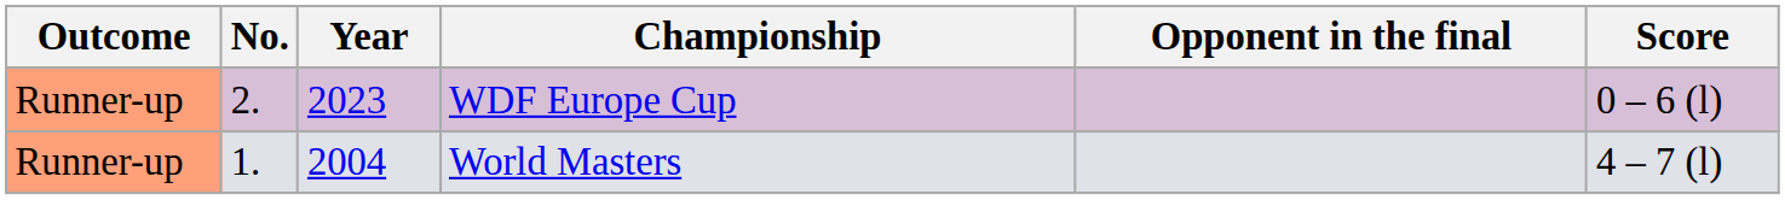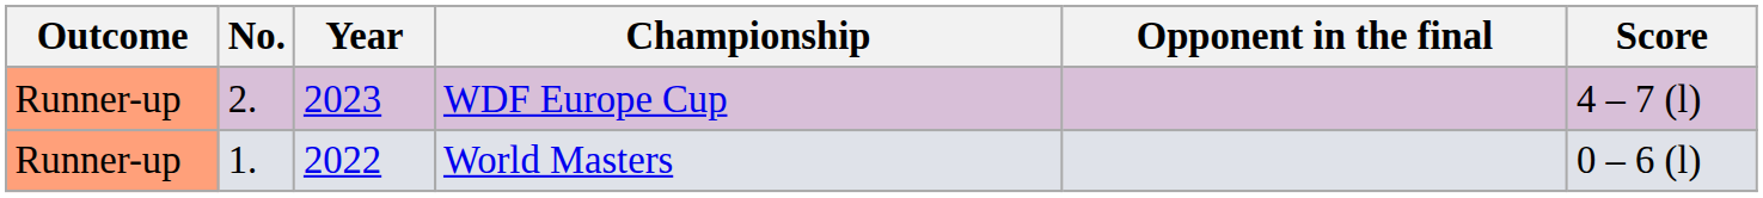WDF Europe Cup | Score: 0 – 6 (l) -> 4 – 7 (l)
World Masters | Year: 2004 -> 2022
World Masters | Score: 4 – 7 (l) -> 0 – 6 (l)
